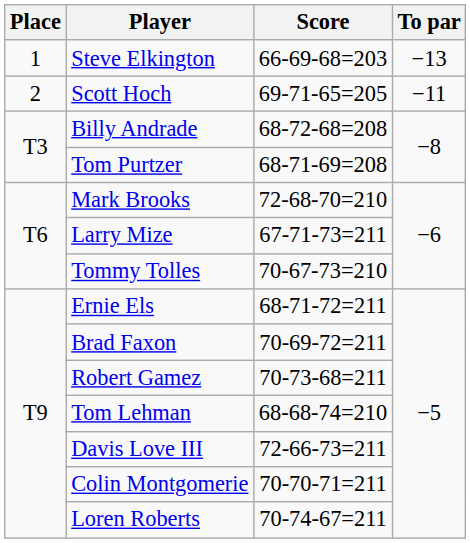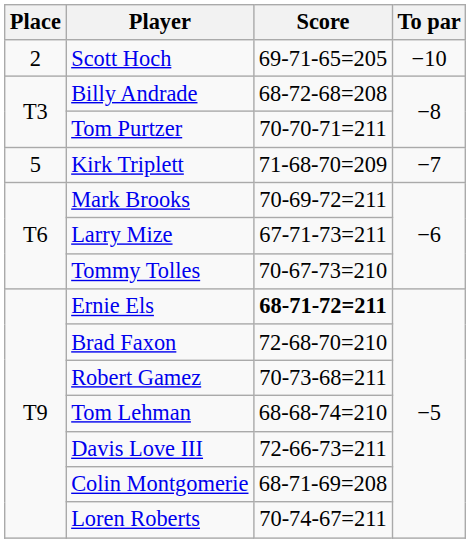- row: 1 | Steve Elkington | 66-69-68=203 | −13
Scott Hoch | To par: −11 -> −10
Tom Purtzer | Score: 68-71-69=208 -> 70-70-71=211
+ row: 5 | Kirk Triplett | 71-68-70=209 | −7
Mark Brooks | Score: 72-68-70=210 -> 70-69-72=211
Ernie Els | Score: normal -> bold
Brad Faxon | Score: 70-69-72=211 -> 72-68-70=210
Colin Montgomerie | Score: 70-70-71=211 -> 68-71-69=208
